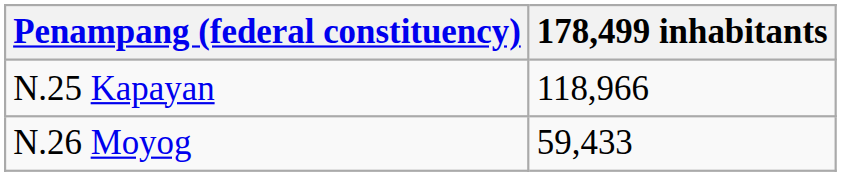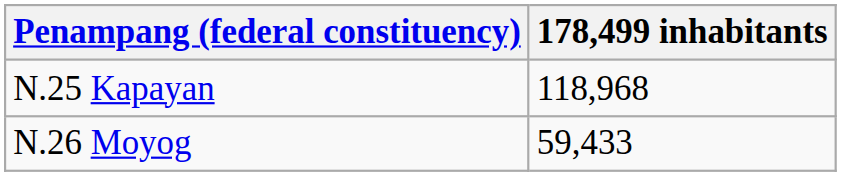N.25 Kapayan | 178,499 inhabitants: 118,966 -> 118,968
